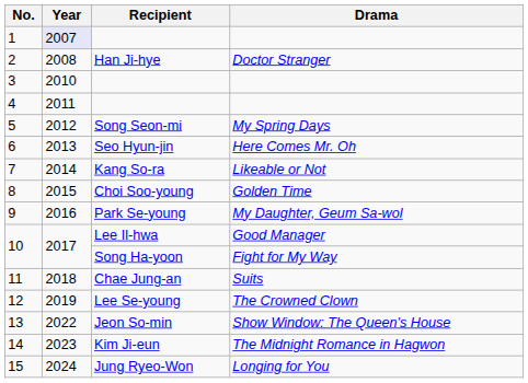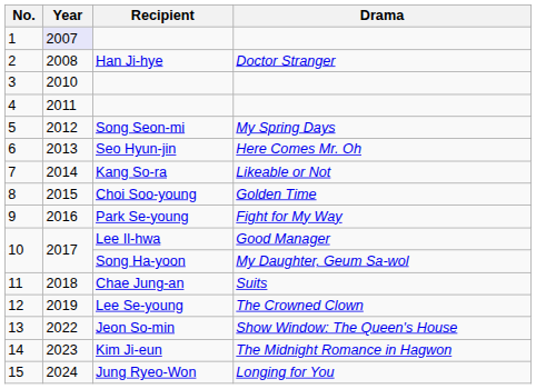9 | Drama: My Daughter, Geum Sa-wol -> Fight for My Way
10 / Song Ha-yoon | Drama: Fight for My Way -> My Daughter, Geum Sa-wol
